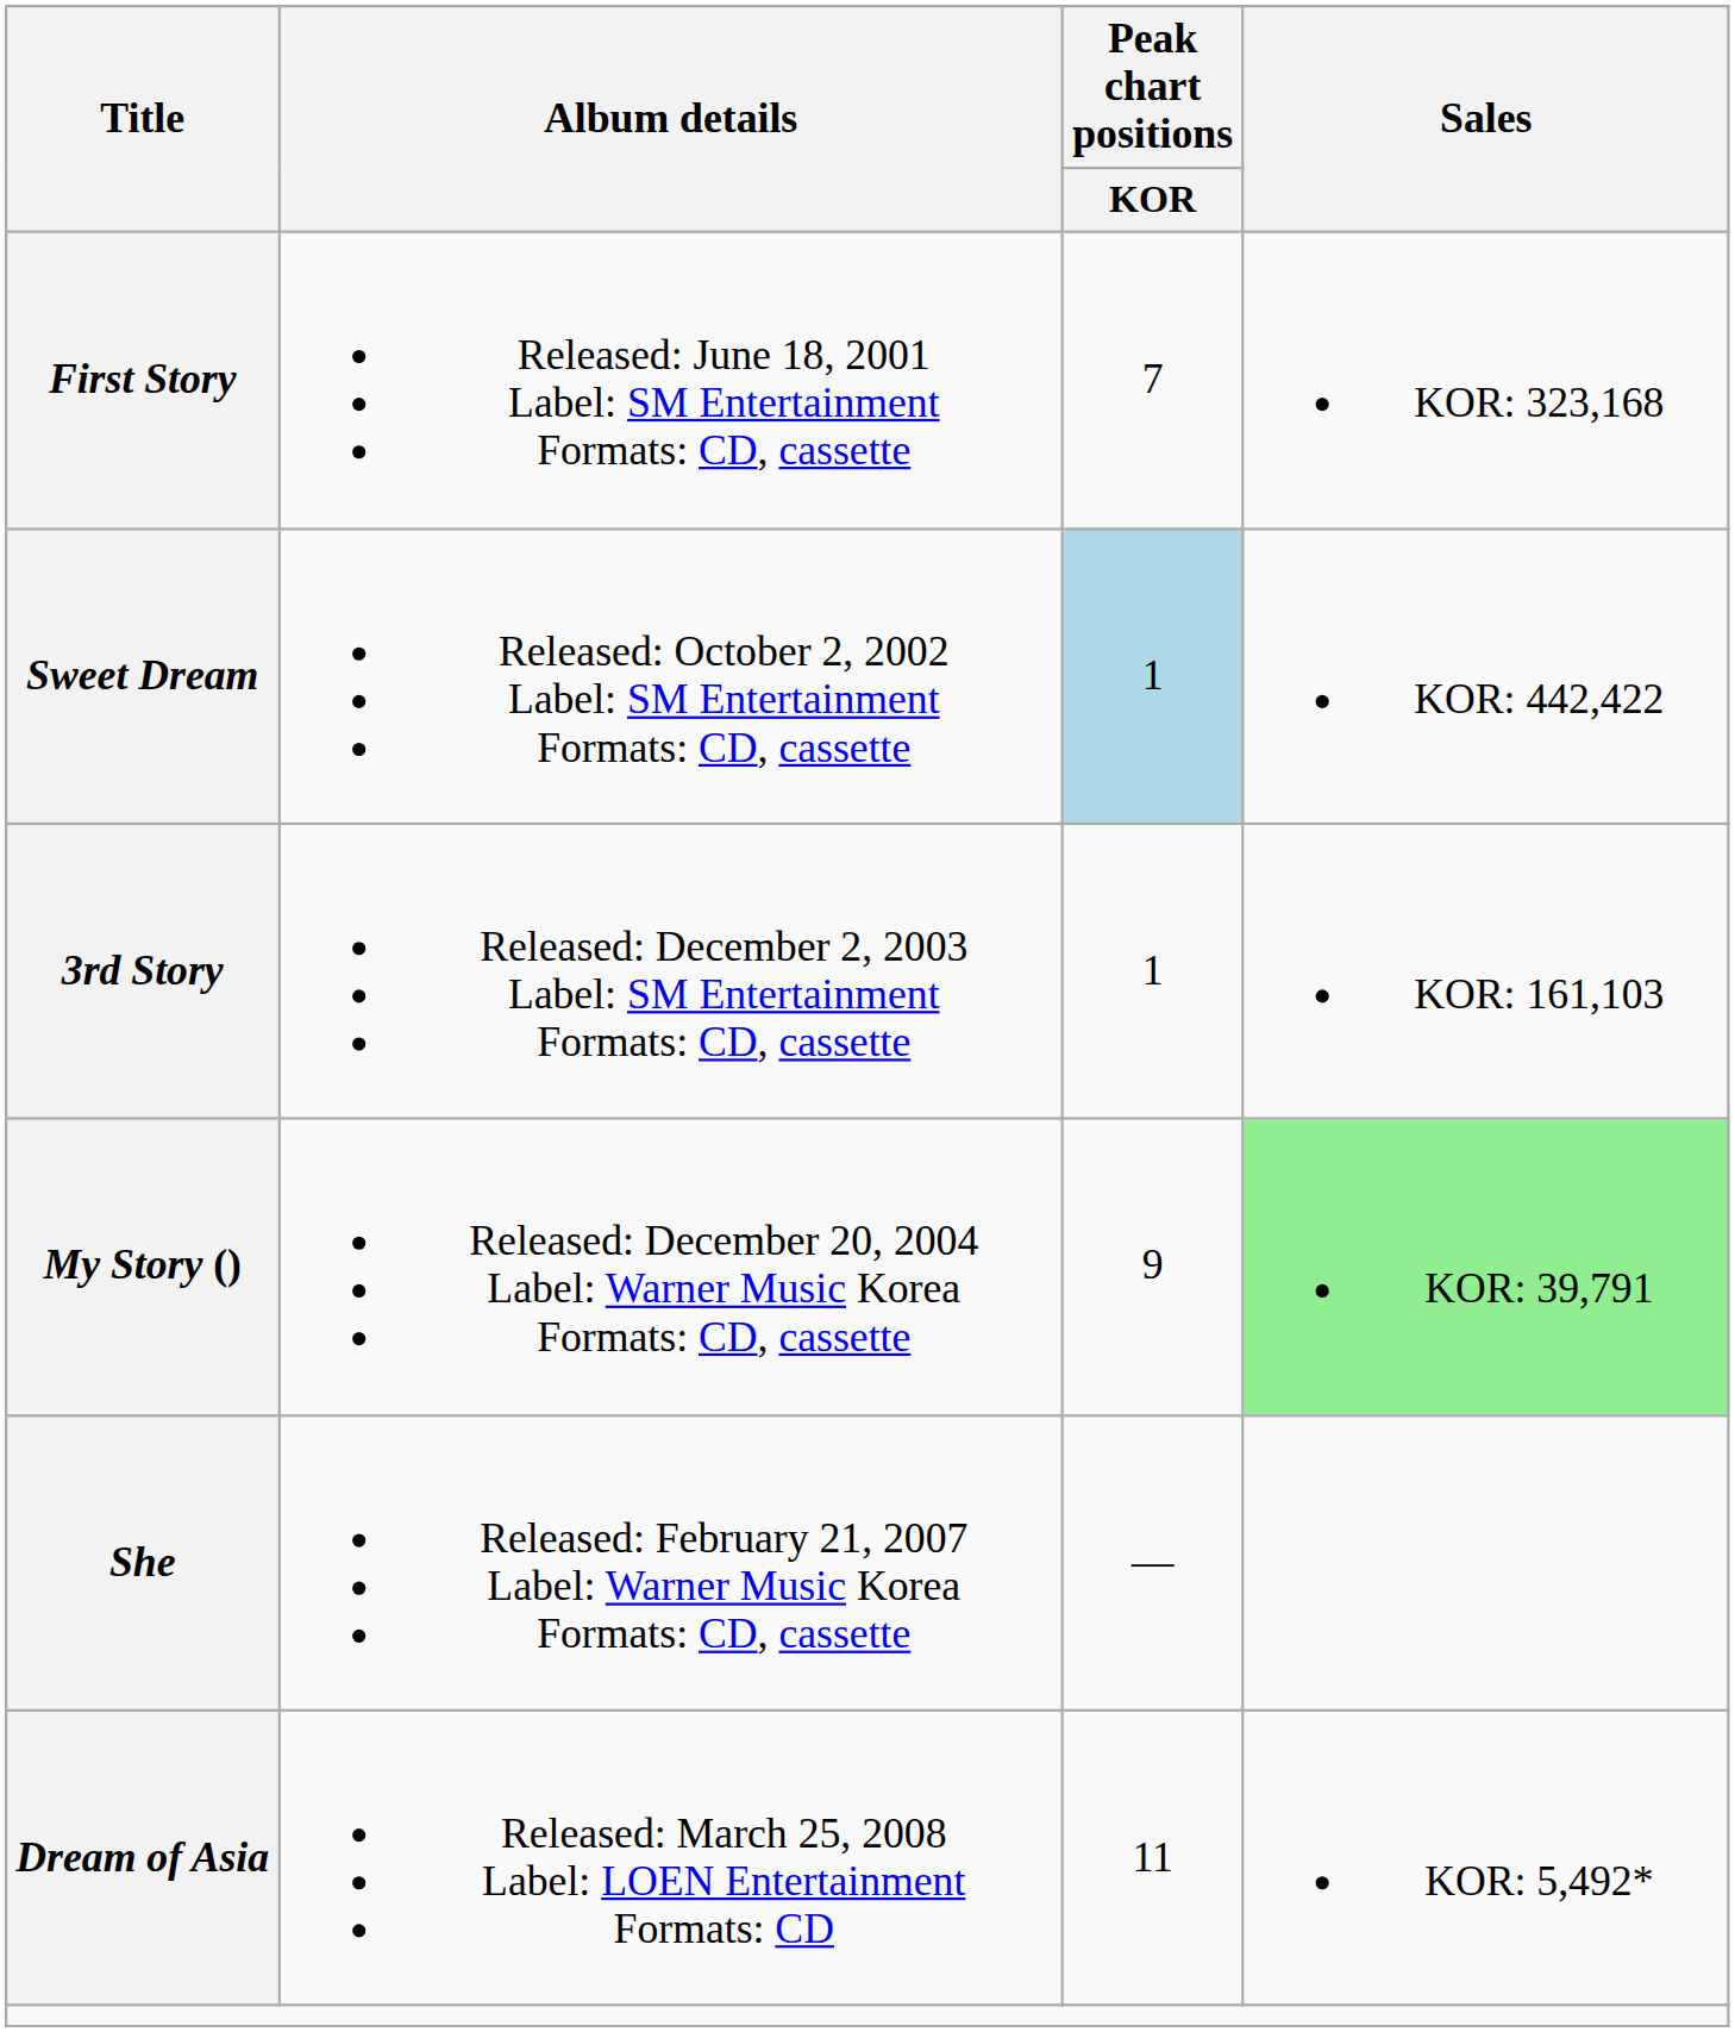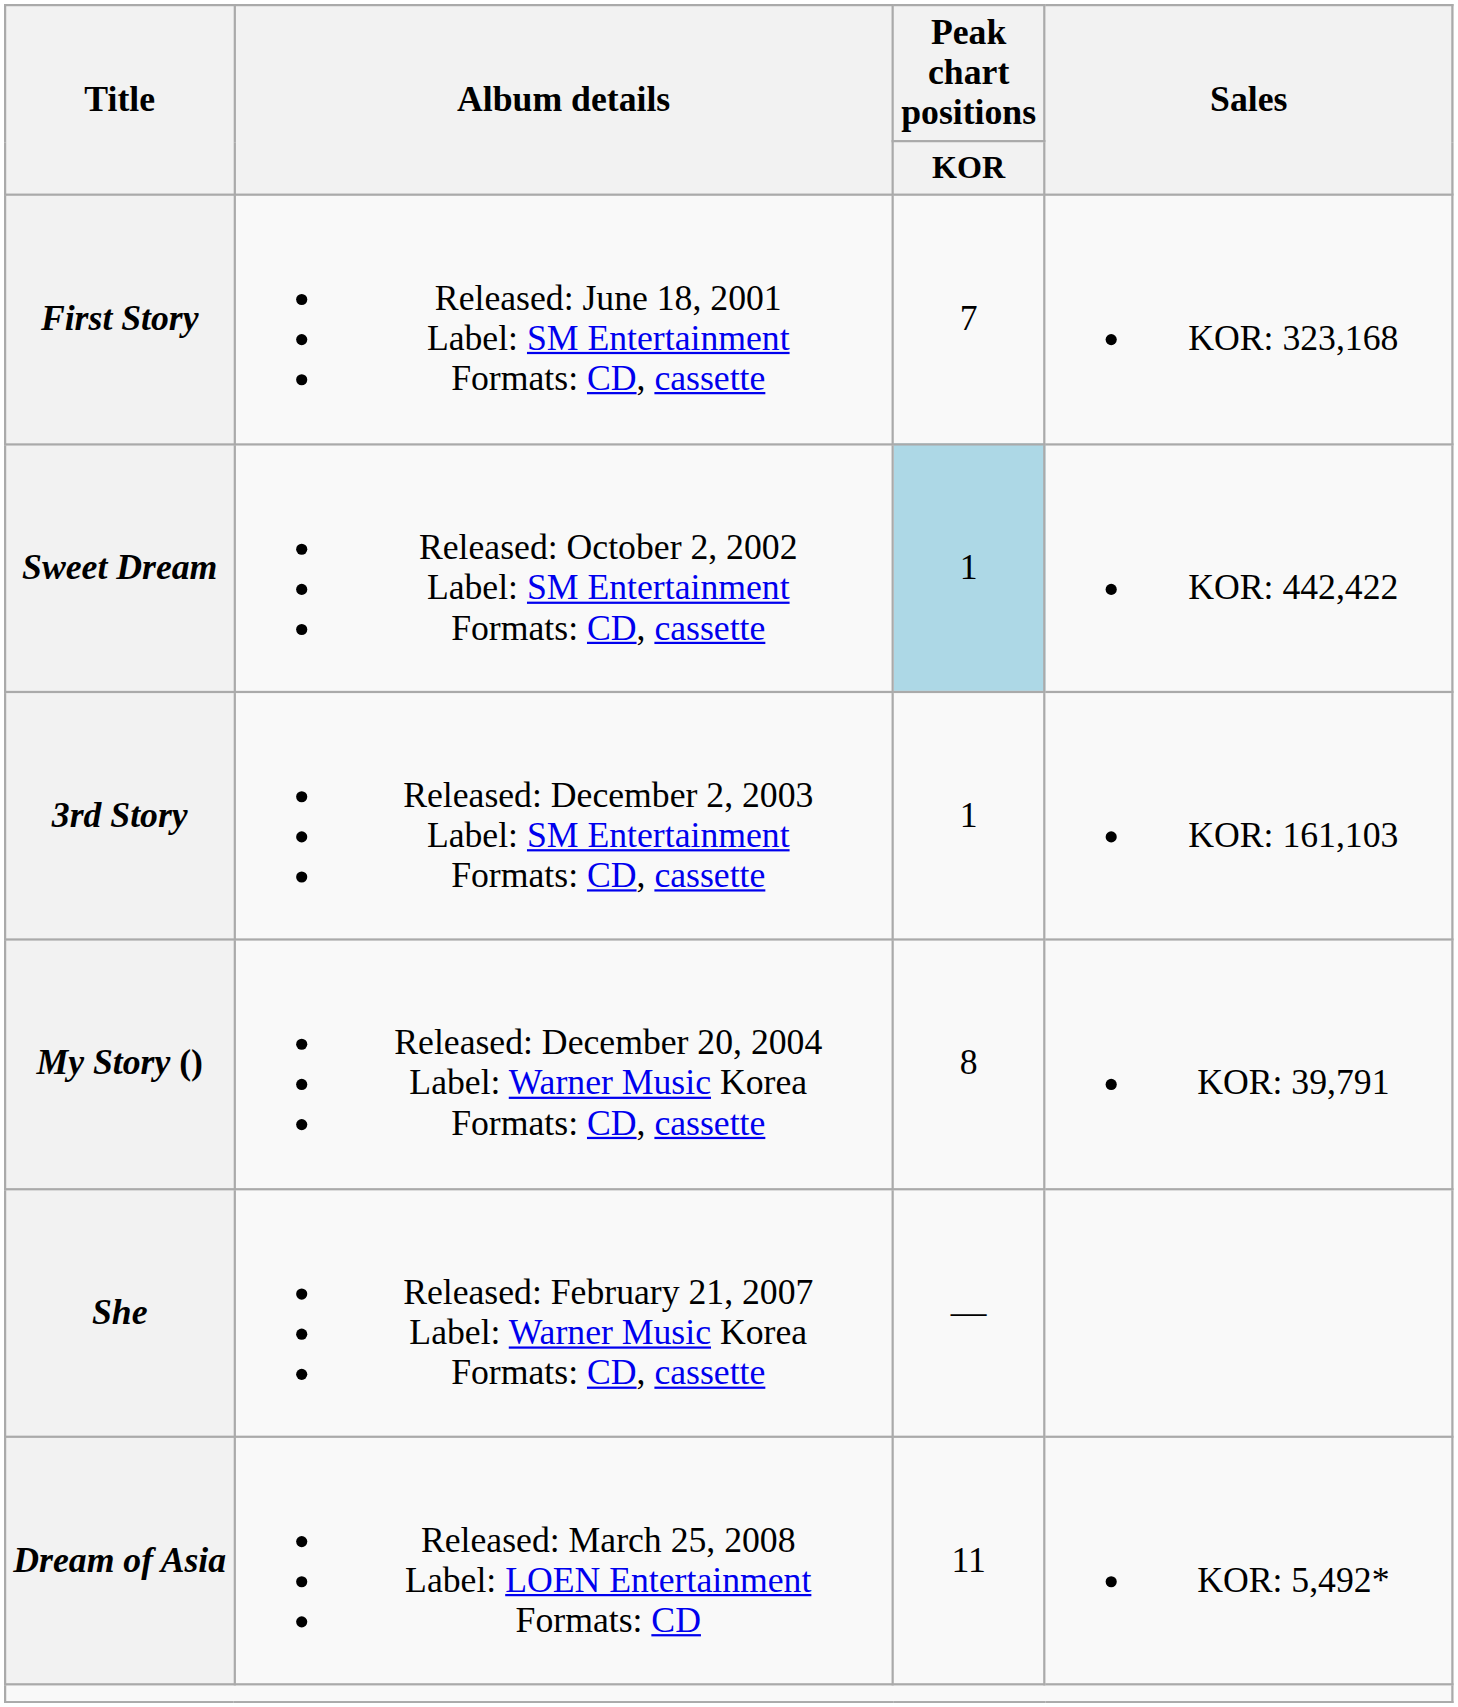My Story () | Peak chart positions / KOR: 9 -> 8
My Story () | Sales: lightgreen background -> no background
